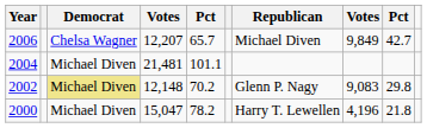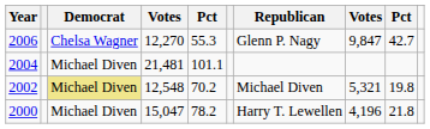2006 | column 4: 12,207 -> 12,270
2006 | column 5: 65.7 -> 55.3
2006 | Republican: Michael Diven -> Glenn P. Nagy
2006 | column 8: 9,849 -> 9,847
2002 | column 4: 12,148 -> 12,548
2002 | Republican: Glenn P. Nagy -> Michael Diven
2002 | column 8: 9,083 -> 5,321
2002 | column 9: 29.8 -> 19.8
